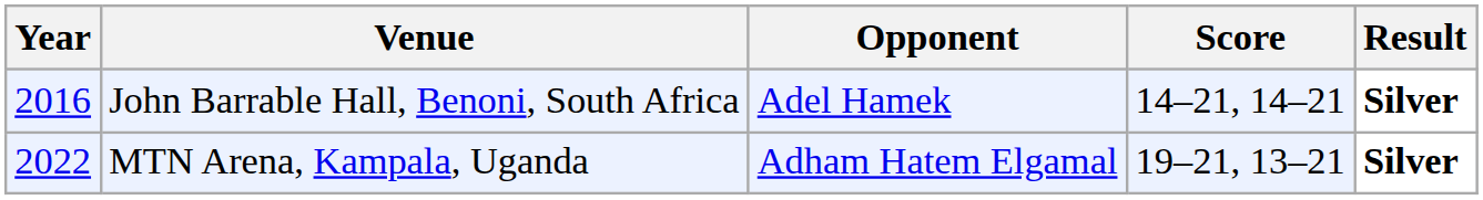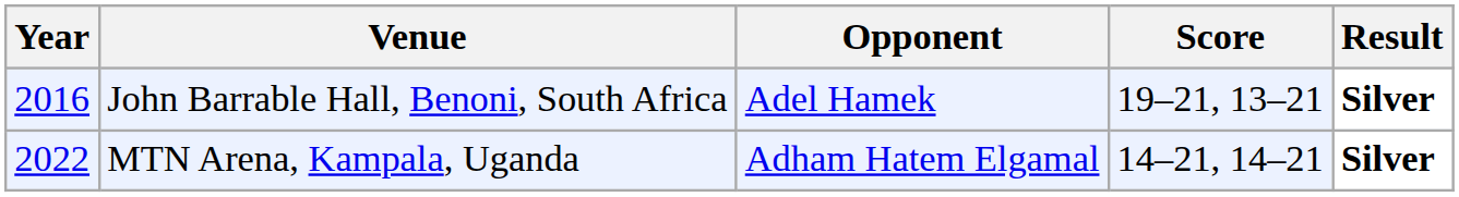John Barrable Hall, Benoni, South Africa | Score: 14–21, 14–21 -> 19–21, 13–21
MTN Arena, Kampala, Uganda | Score: 19–21, 13–21 -> 14–21, 14–21
